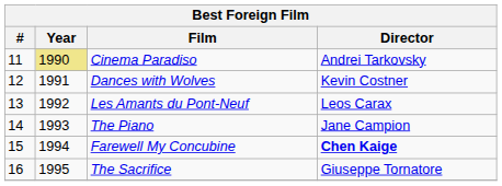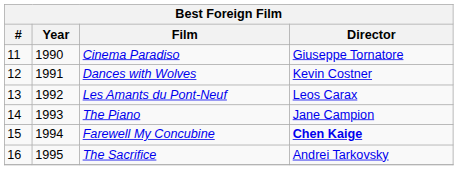Cinema Paradiso | Year: khaki background -> no background
Cinema Paradiso | Director: Andrei Tarkovsky -> Giuseppe Tornatore
The Sacrifice | Director: Giuseppe Tornatore -> Andrei Tarkovsky
